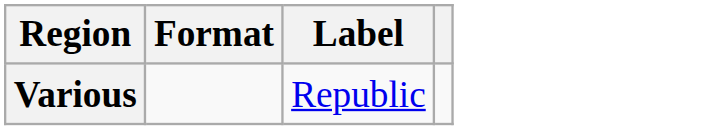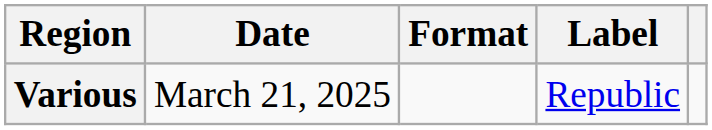+ column: Date | March 21, 2025
